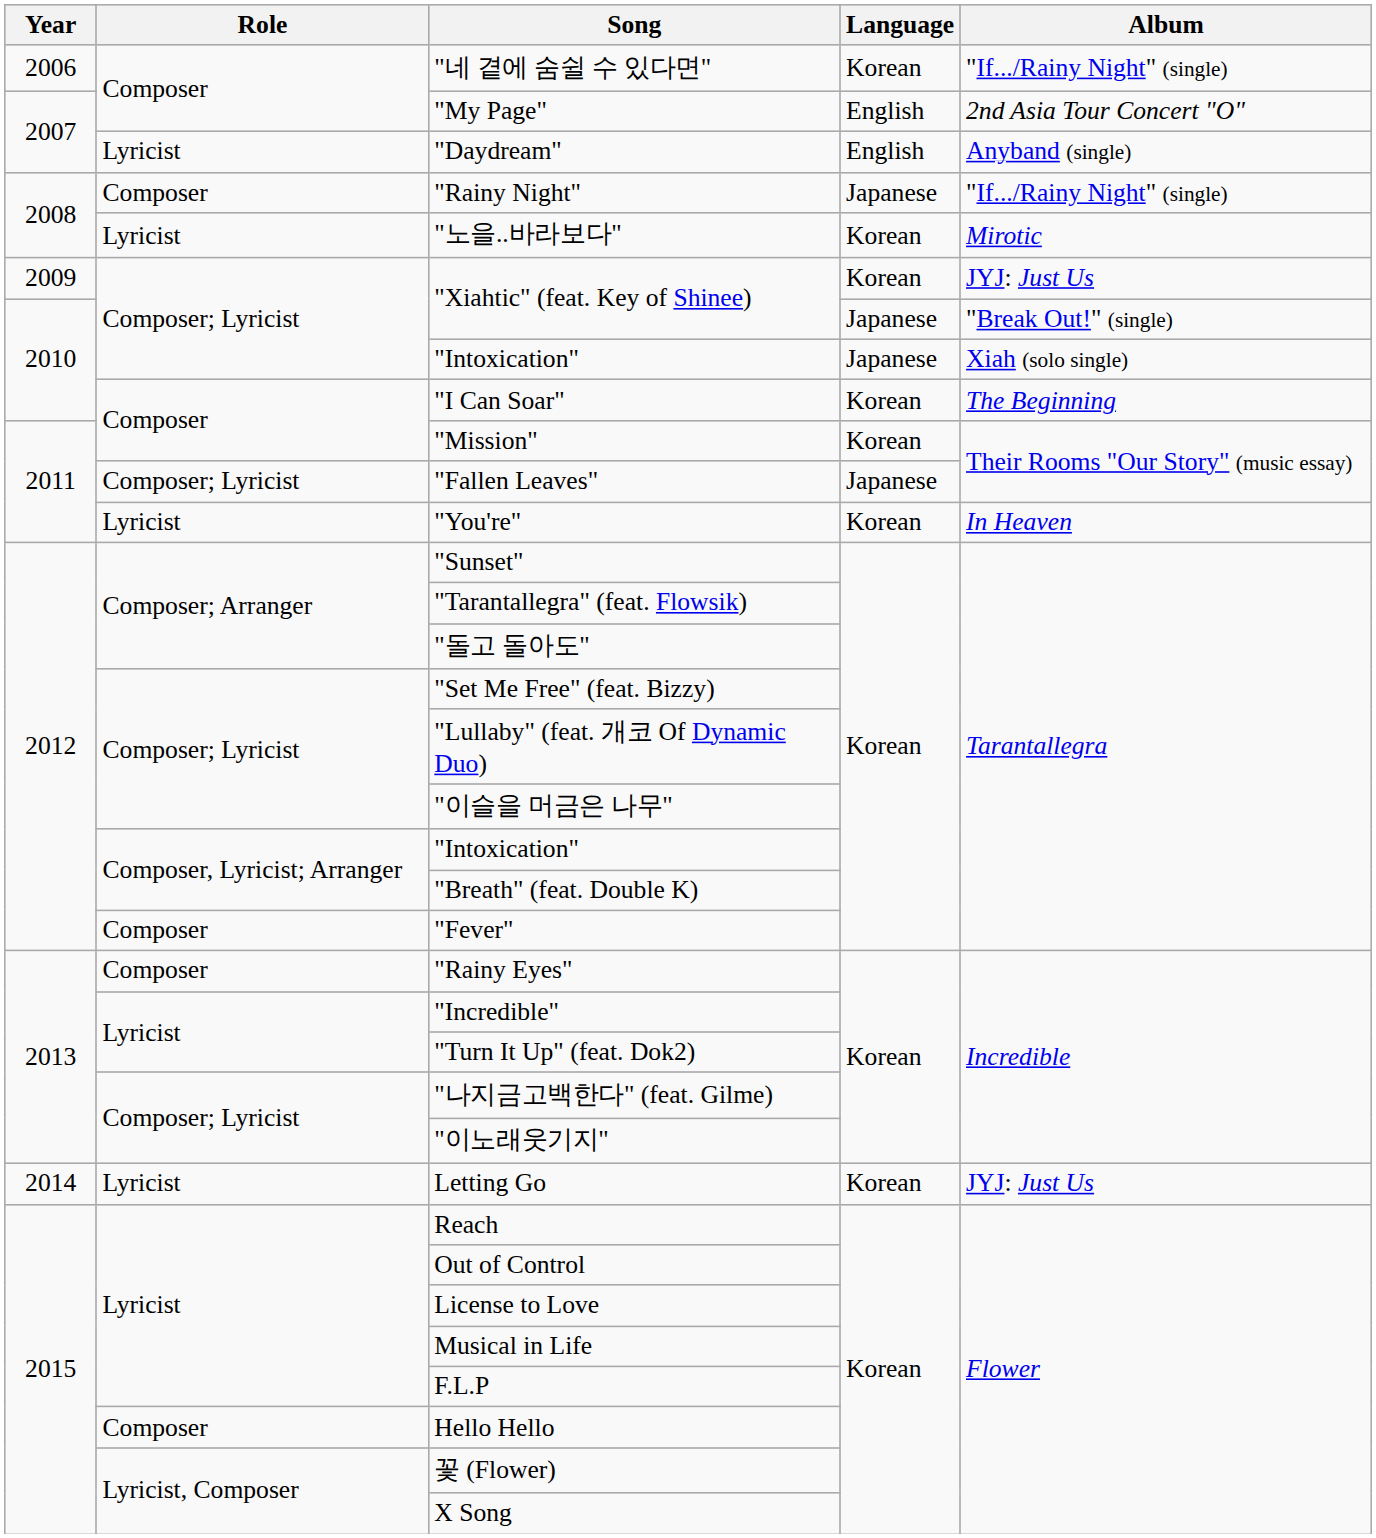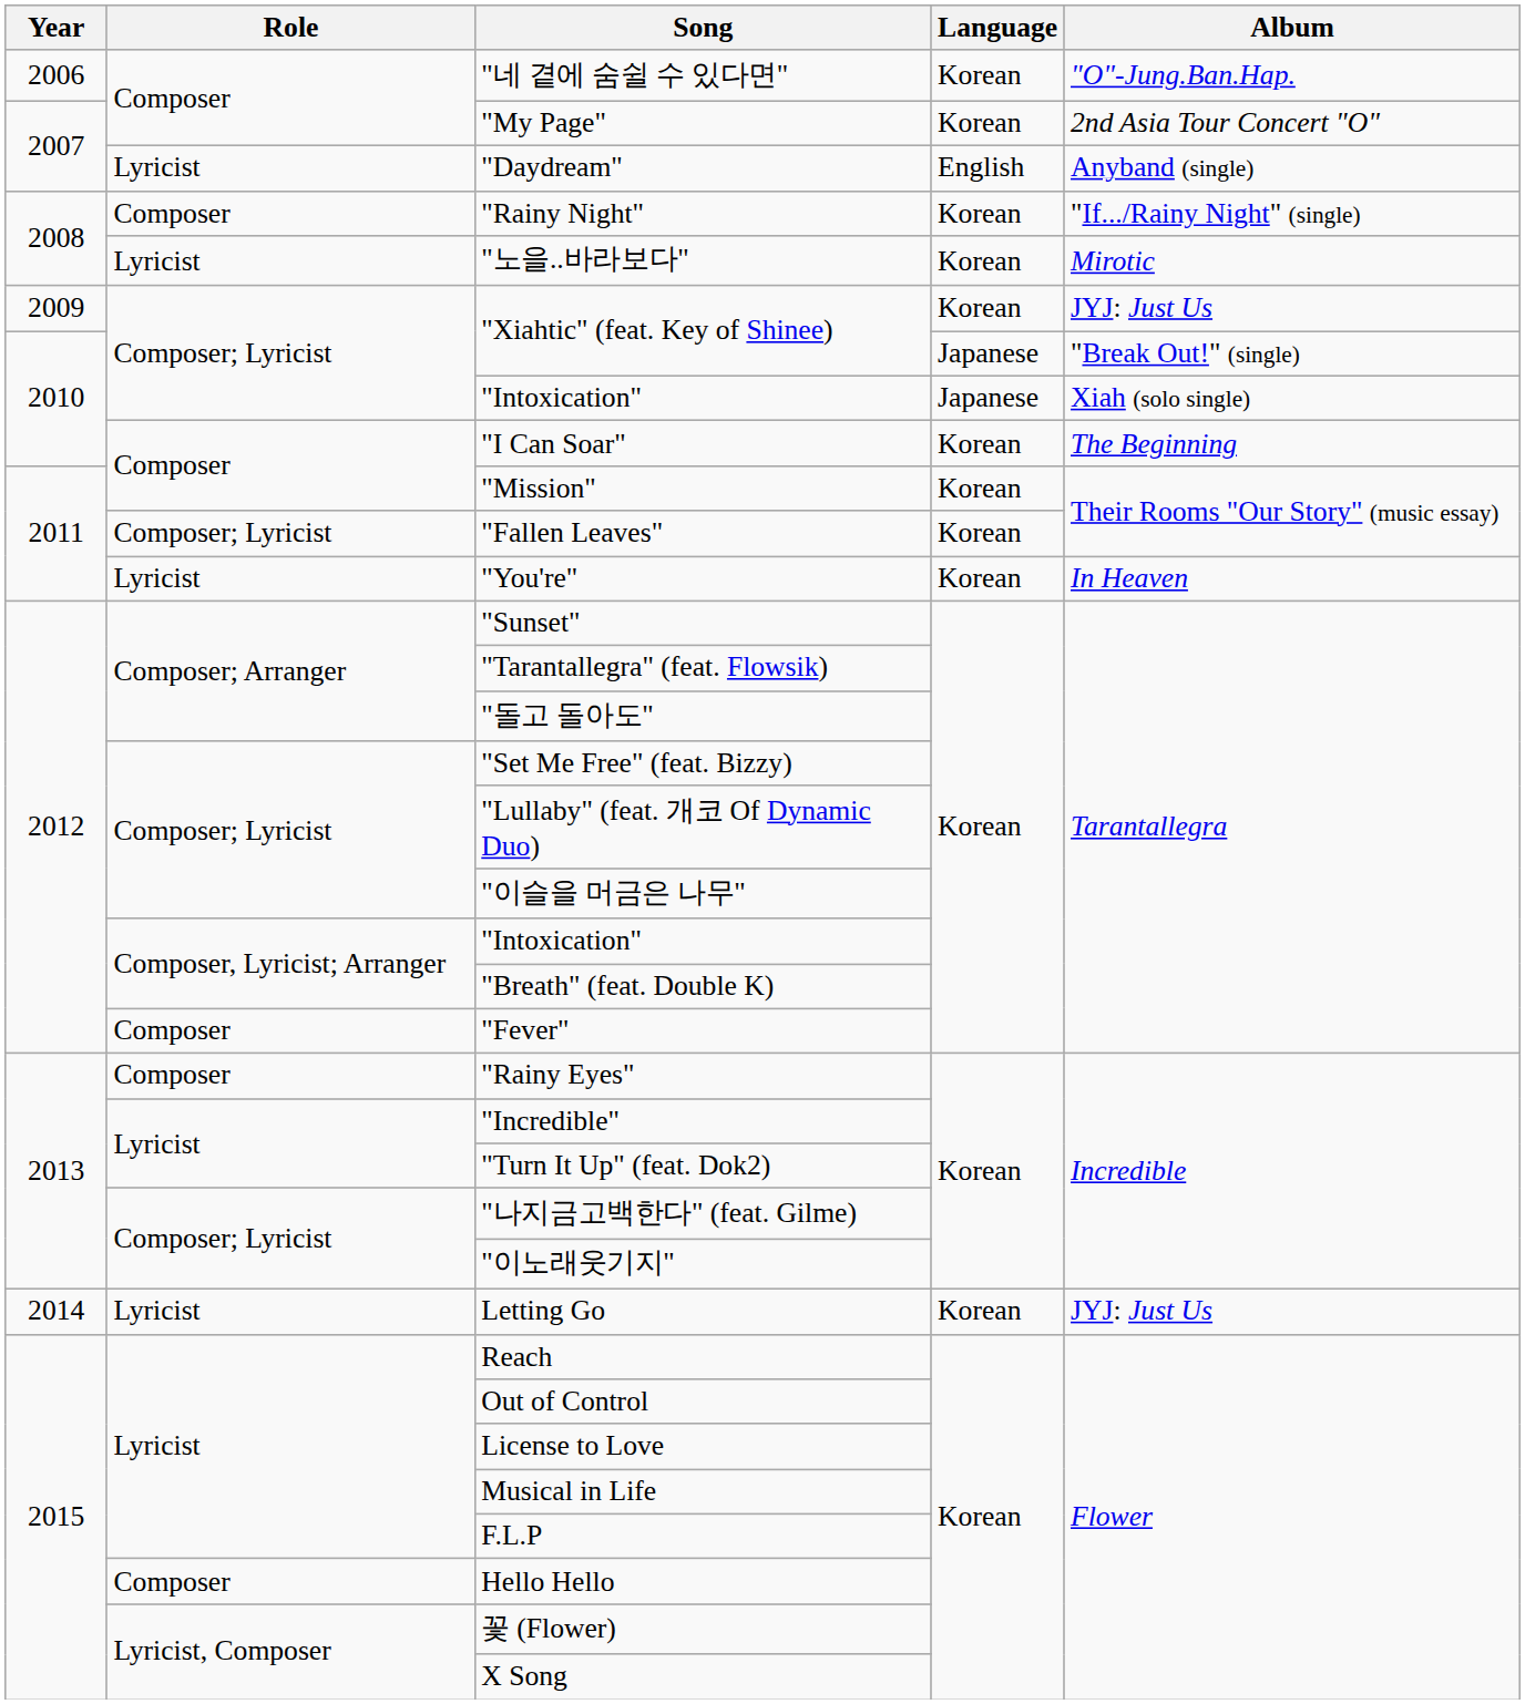"네 곁에 숨쉴 수 있다면" | Album: "If.../Rainy Night" (single) -> "O"-Jung.Ban.Hap.
"My Page" | Language: English -> Korean
"Rainy Night" | Language: Japanese -> Korean
"Fallen Leaves" | Language: Japanese -> Korean
